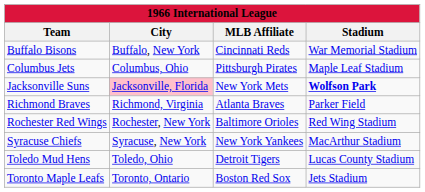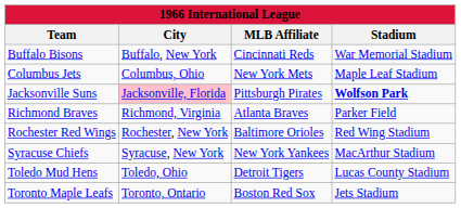Columbus Jets | MLB Affiliate: Pittsburgh Pirates -> New York Mets
Jacksonville Suns | MLB Affiliate: New York Mets -> Pittsburgh Pirates
